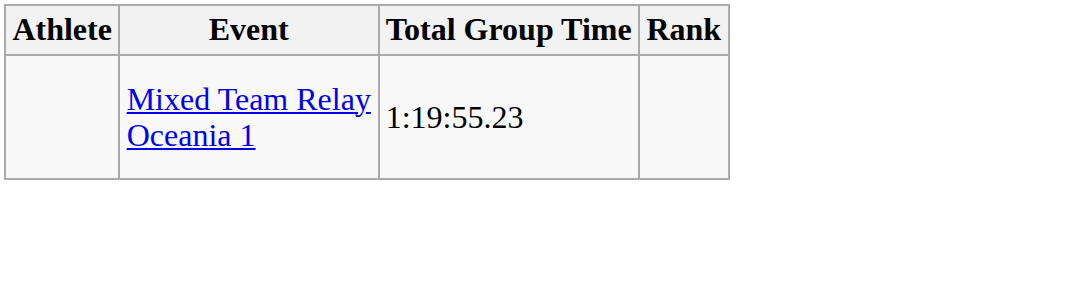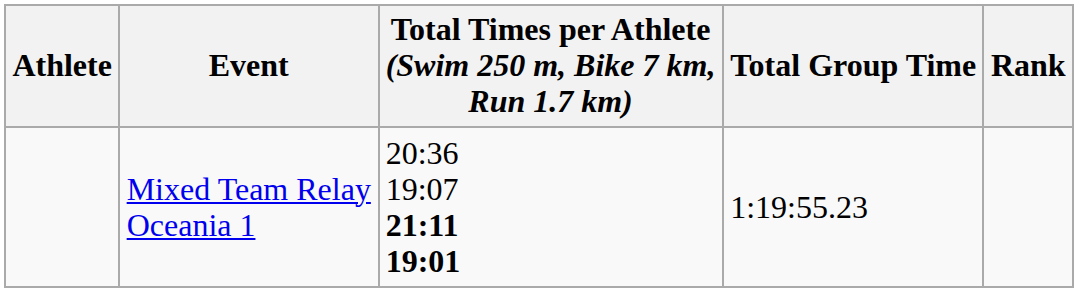+ column: Total Times per Athlete (Swim 250 m, Bike 7 km, Run 1.7 km) | 20:36 19:07 21:11 19:01
